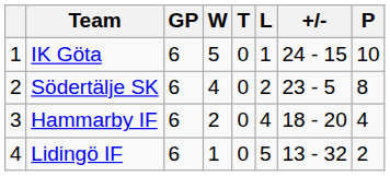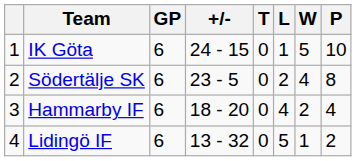columns swapped: W <-> +/-
